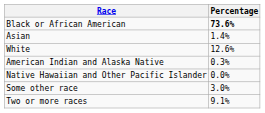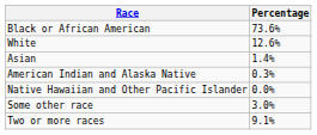Black or African American | Percentage: bold -> normal
rows swapped: White <-> Asian
